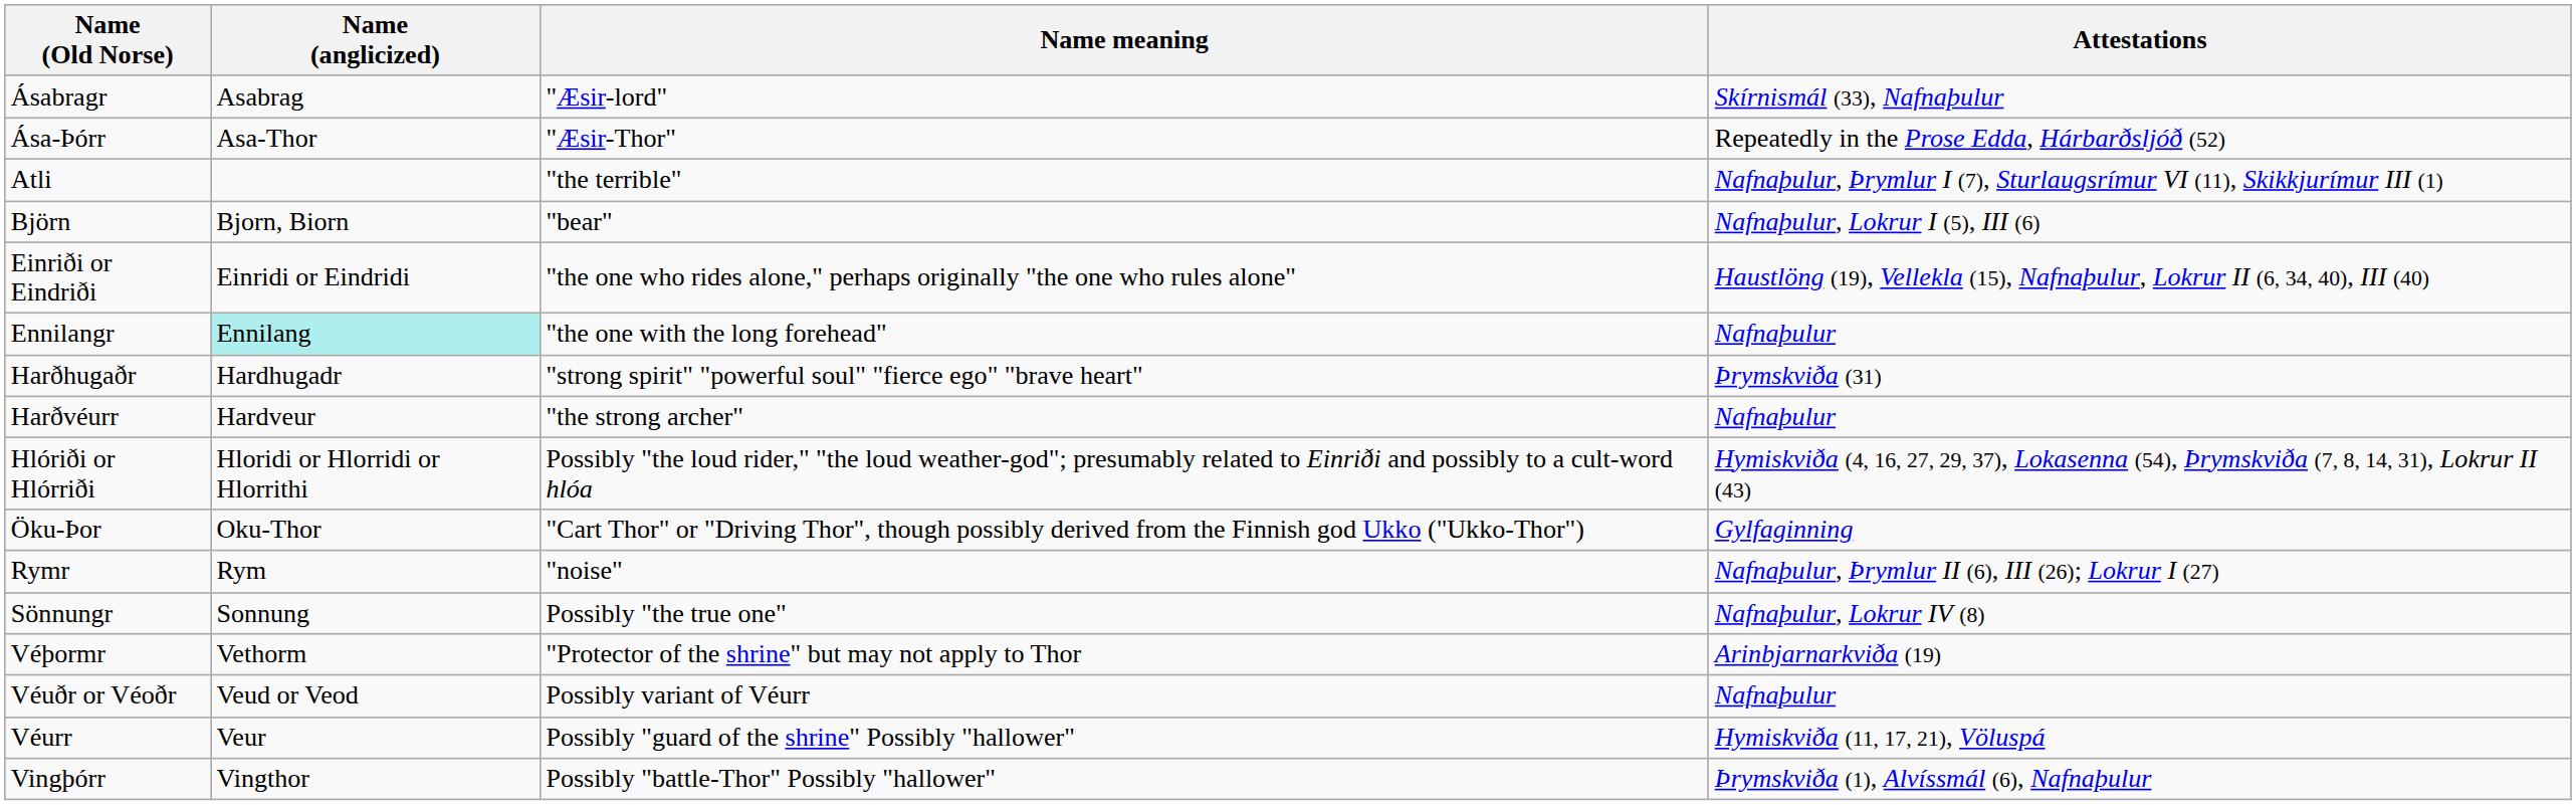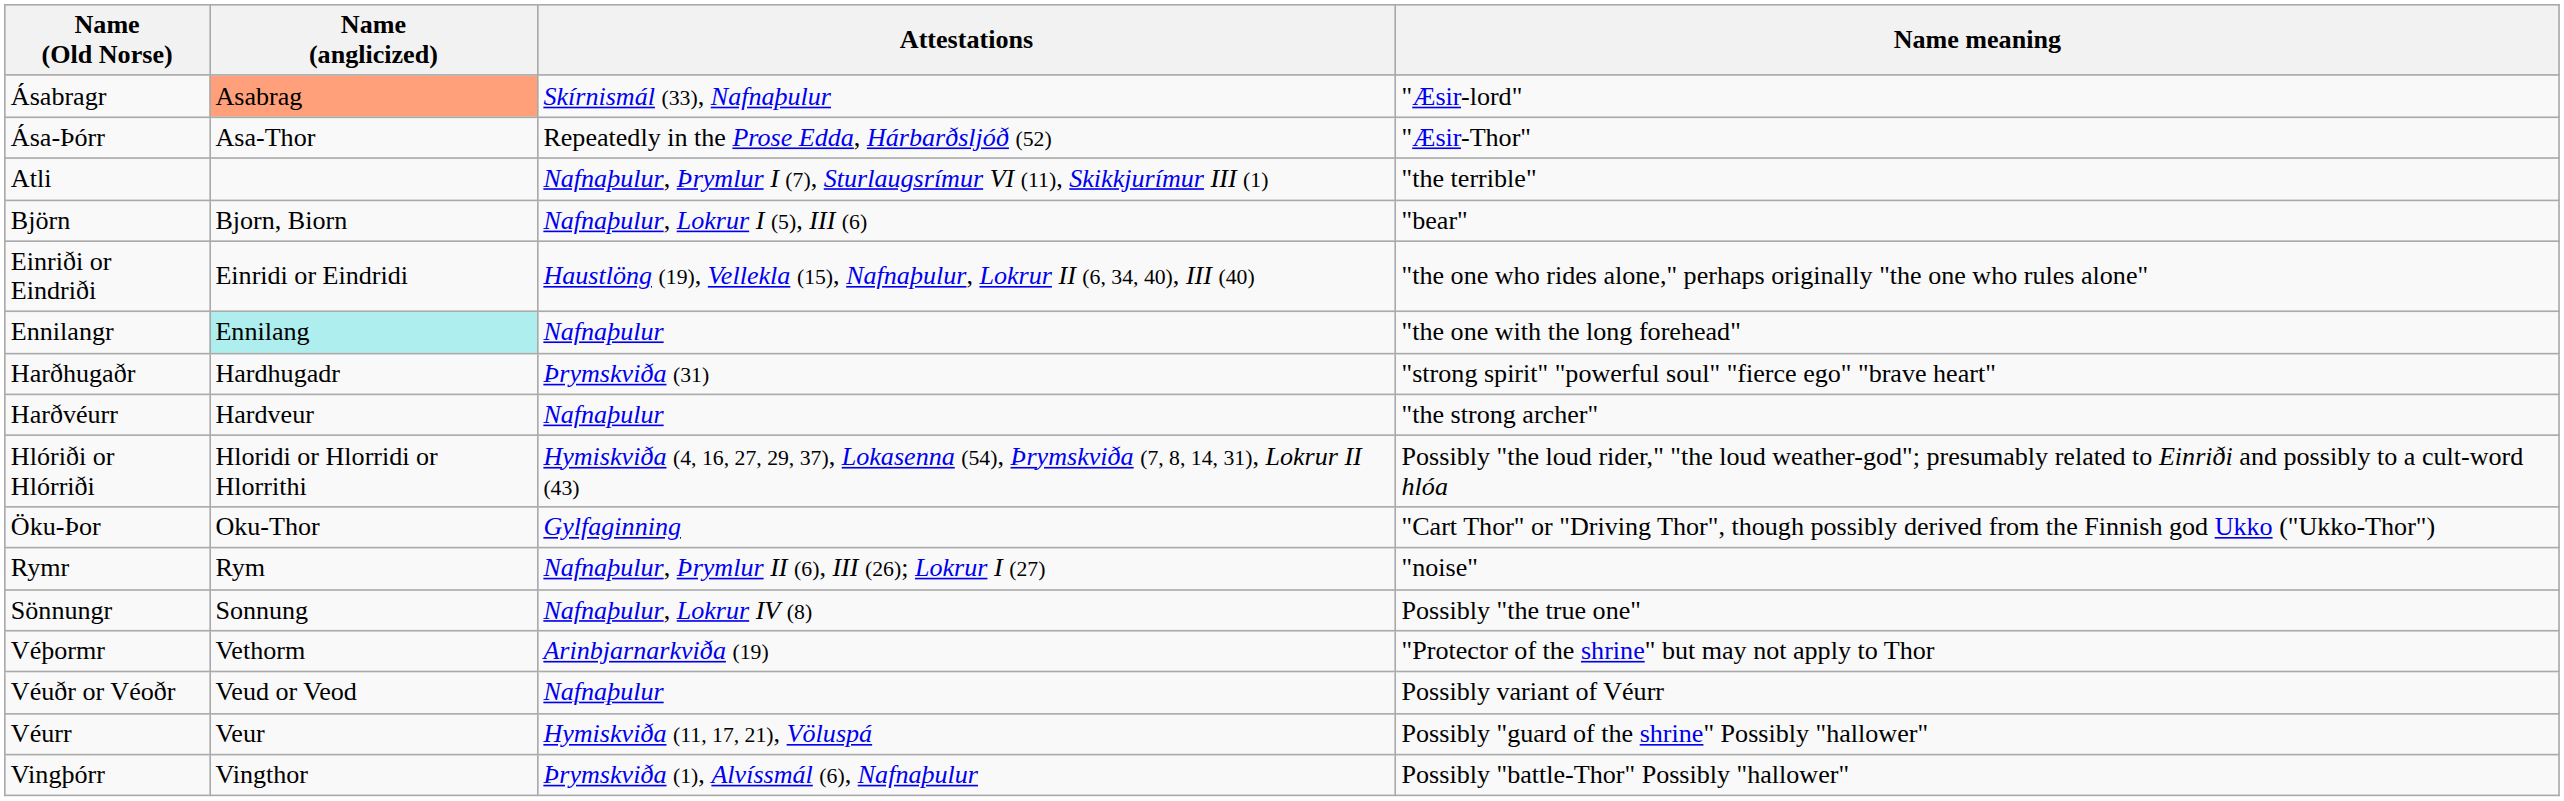columns swapped: Name meaning <-> Attestations
Ásabragr | Name (anglicized): no background -> lightsalmon background
